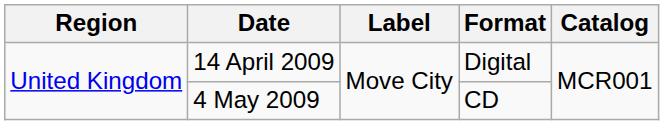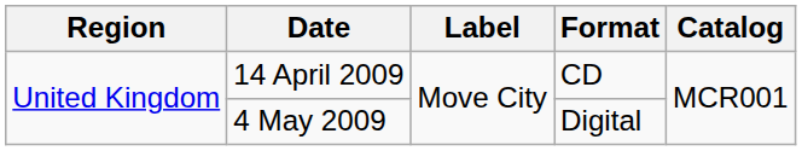14 April 2009 | Format: Digital -> CD
4 May 2009 | Format: CD -> Digital
